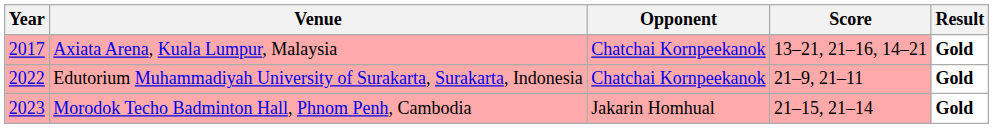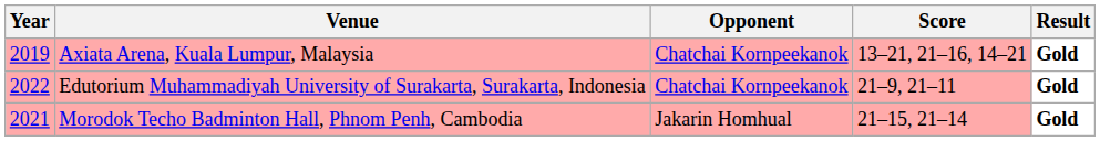Axiata Arena, Kuala Lumpur, Malaysia | Year: 2017 -> 2019
Morodok Techo Badminton Hall, Phnom Penh, Cambodia | Year: 2023 -> 2021
